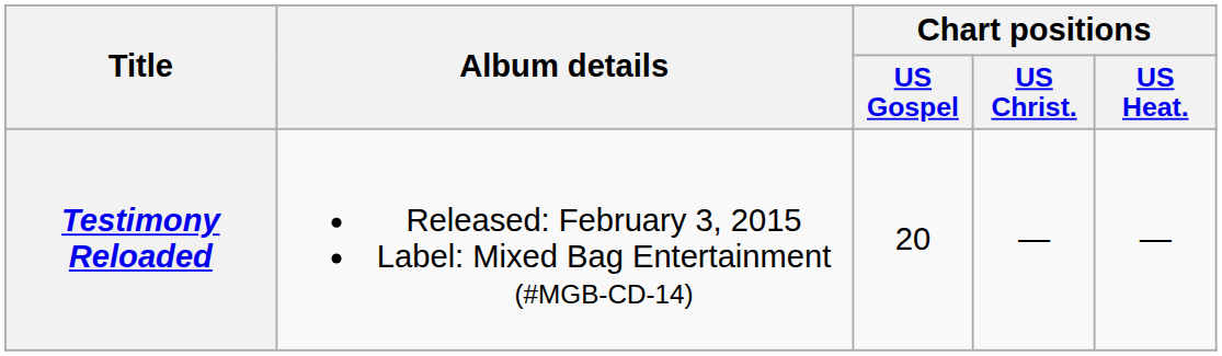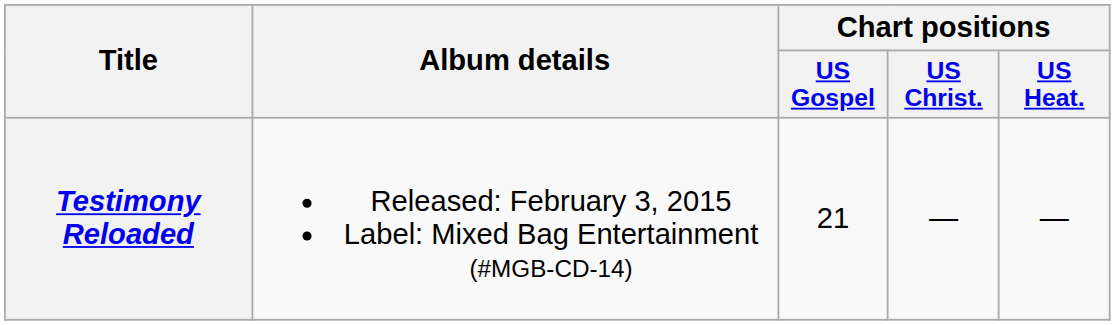Testimony Reloaded | Chart positions / US Gospel: 20 -> 21
